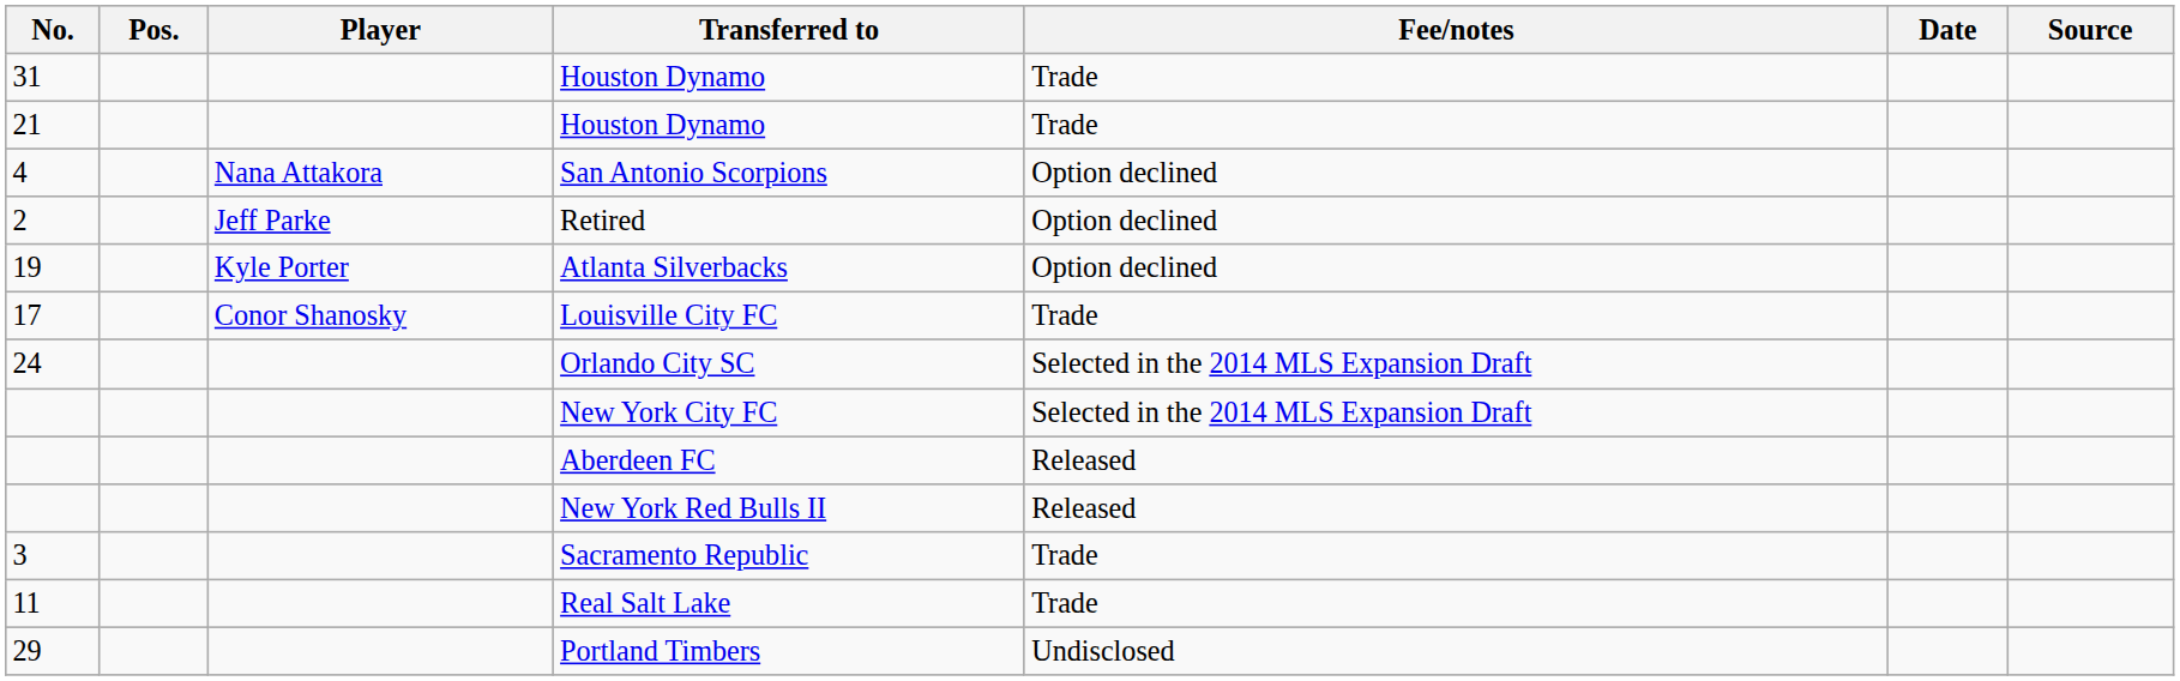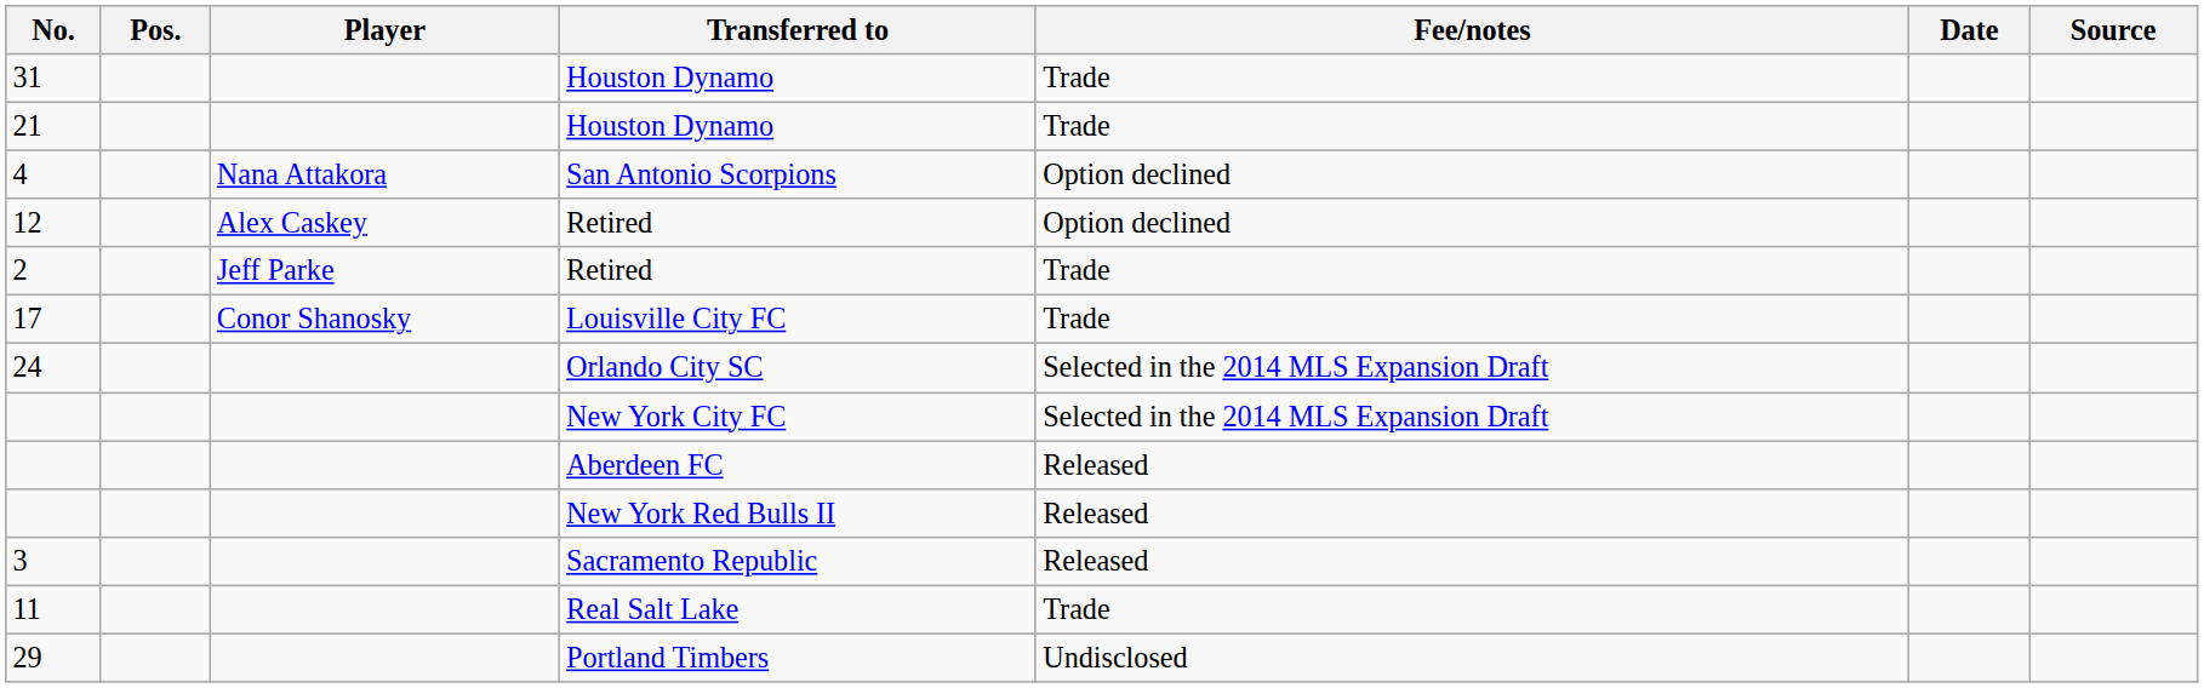+ row: 12 | Alex Caskey | Retired | Option declined
2 | Fee/notes: Option declined -> Trade
- row: 19 | Kyle Porter | Atlanta Silverbacks | Option declined
3 | Fee/notes: Trade -> Released
